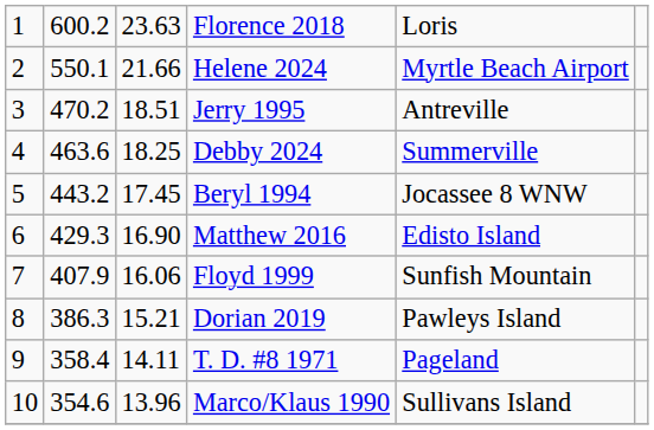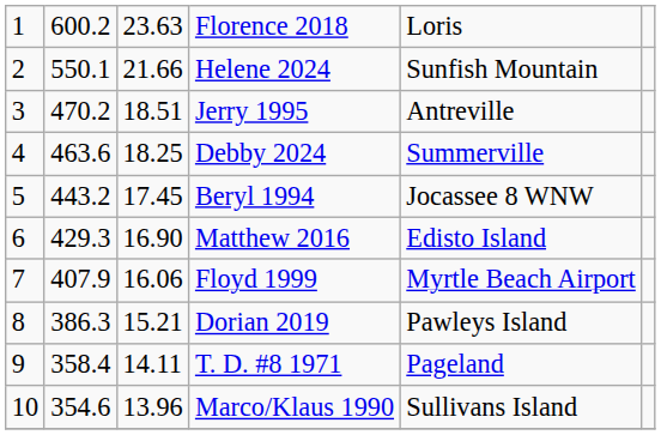Helene 2024 | column 5: Myrtle Beach Airport -> Sunfish Mountain
Floyd 1999 | column 5: Sunfish Mountain -> Myrtle Beach Airport
